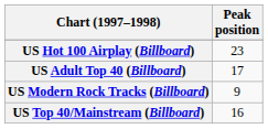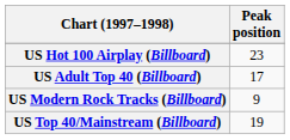US Top 40/Mainstream (Billboard) | Peak position: 16 -> 19
